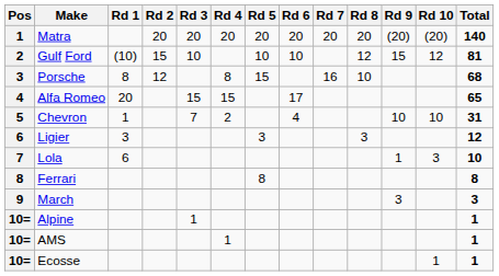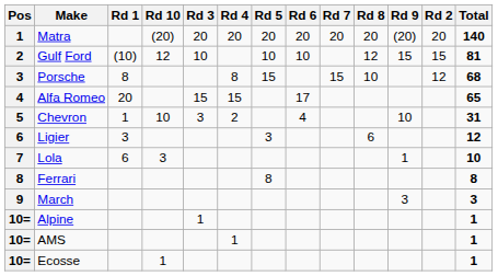columns swapped: Rd 2 <-> Rd 10
Porsche | Rd 7: 16 -> 15
Chevron | Rd 3: 7 -> 3
Ligier | Rd 8: 3 -> 6
